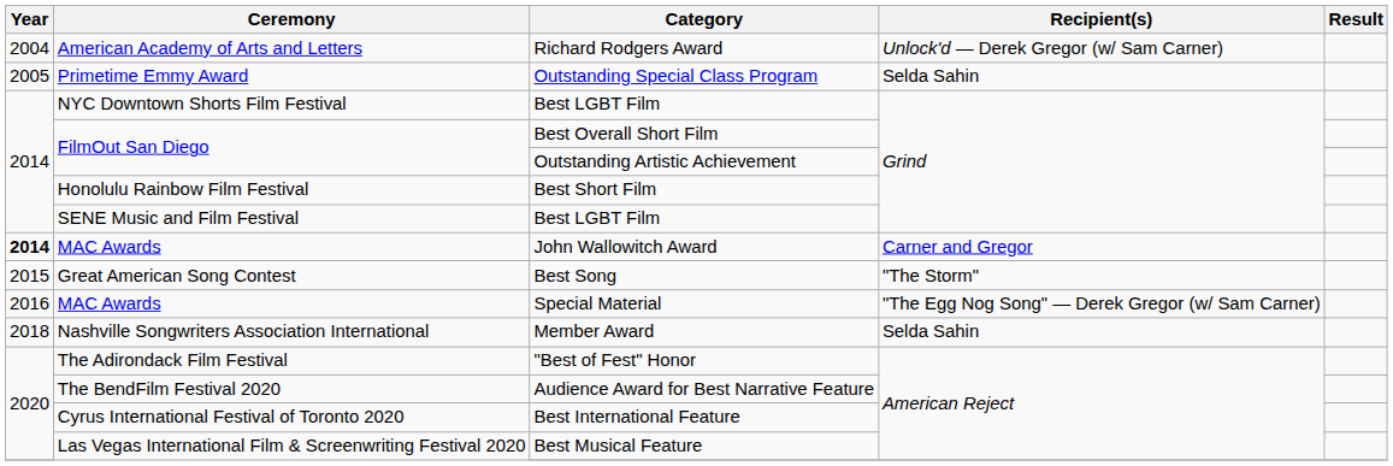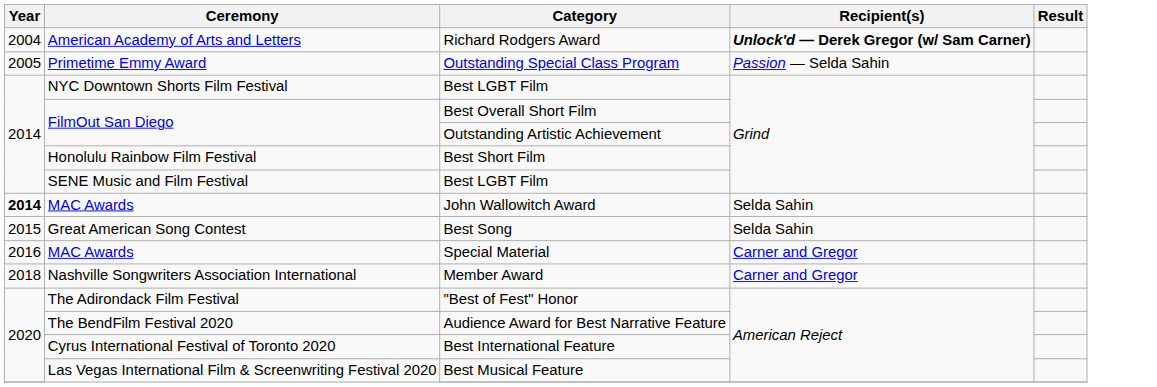Richard Rodgers Award | Recipient(s): normal -> bold
Outstanding Special Class Program | Recipient(s): Selda Sahin -> Passion — Selda Sahin
John Wallowitch Award | Recipient(s): Carner and Gregor -> Selda Sahin
Best Song | Recipient(s): "The Storm" -> Selda Sahin
Special Material | Recipient(s): "The Egg Nog Song" — Derek Gregor (w/ Sam Carner) -> Carner and Gregor
Member Award | Recipient(s): Selda Sahin -> Carner and Gregor
